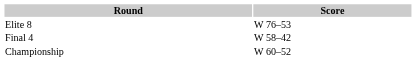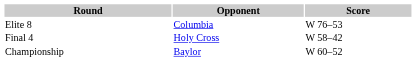+ column: Opponent | Columbia | Holy Cross | Baylor
